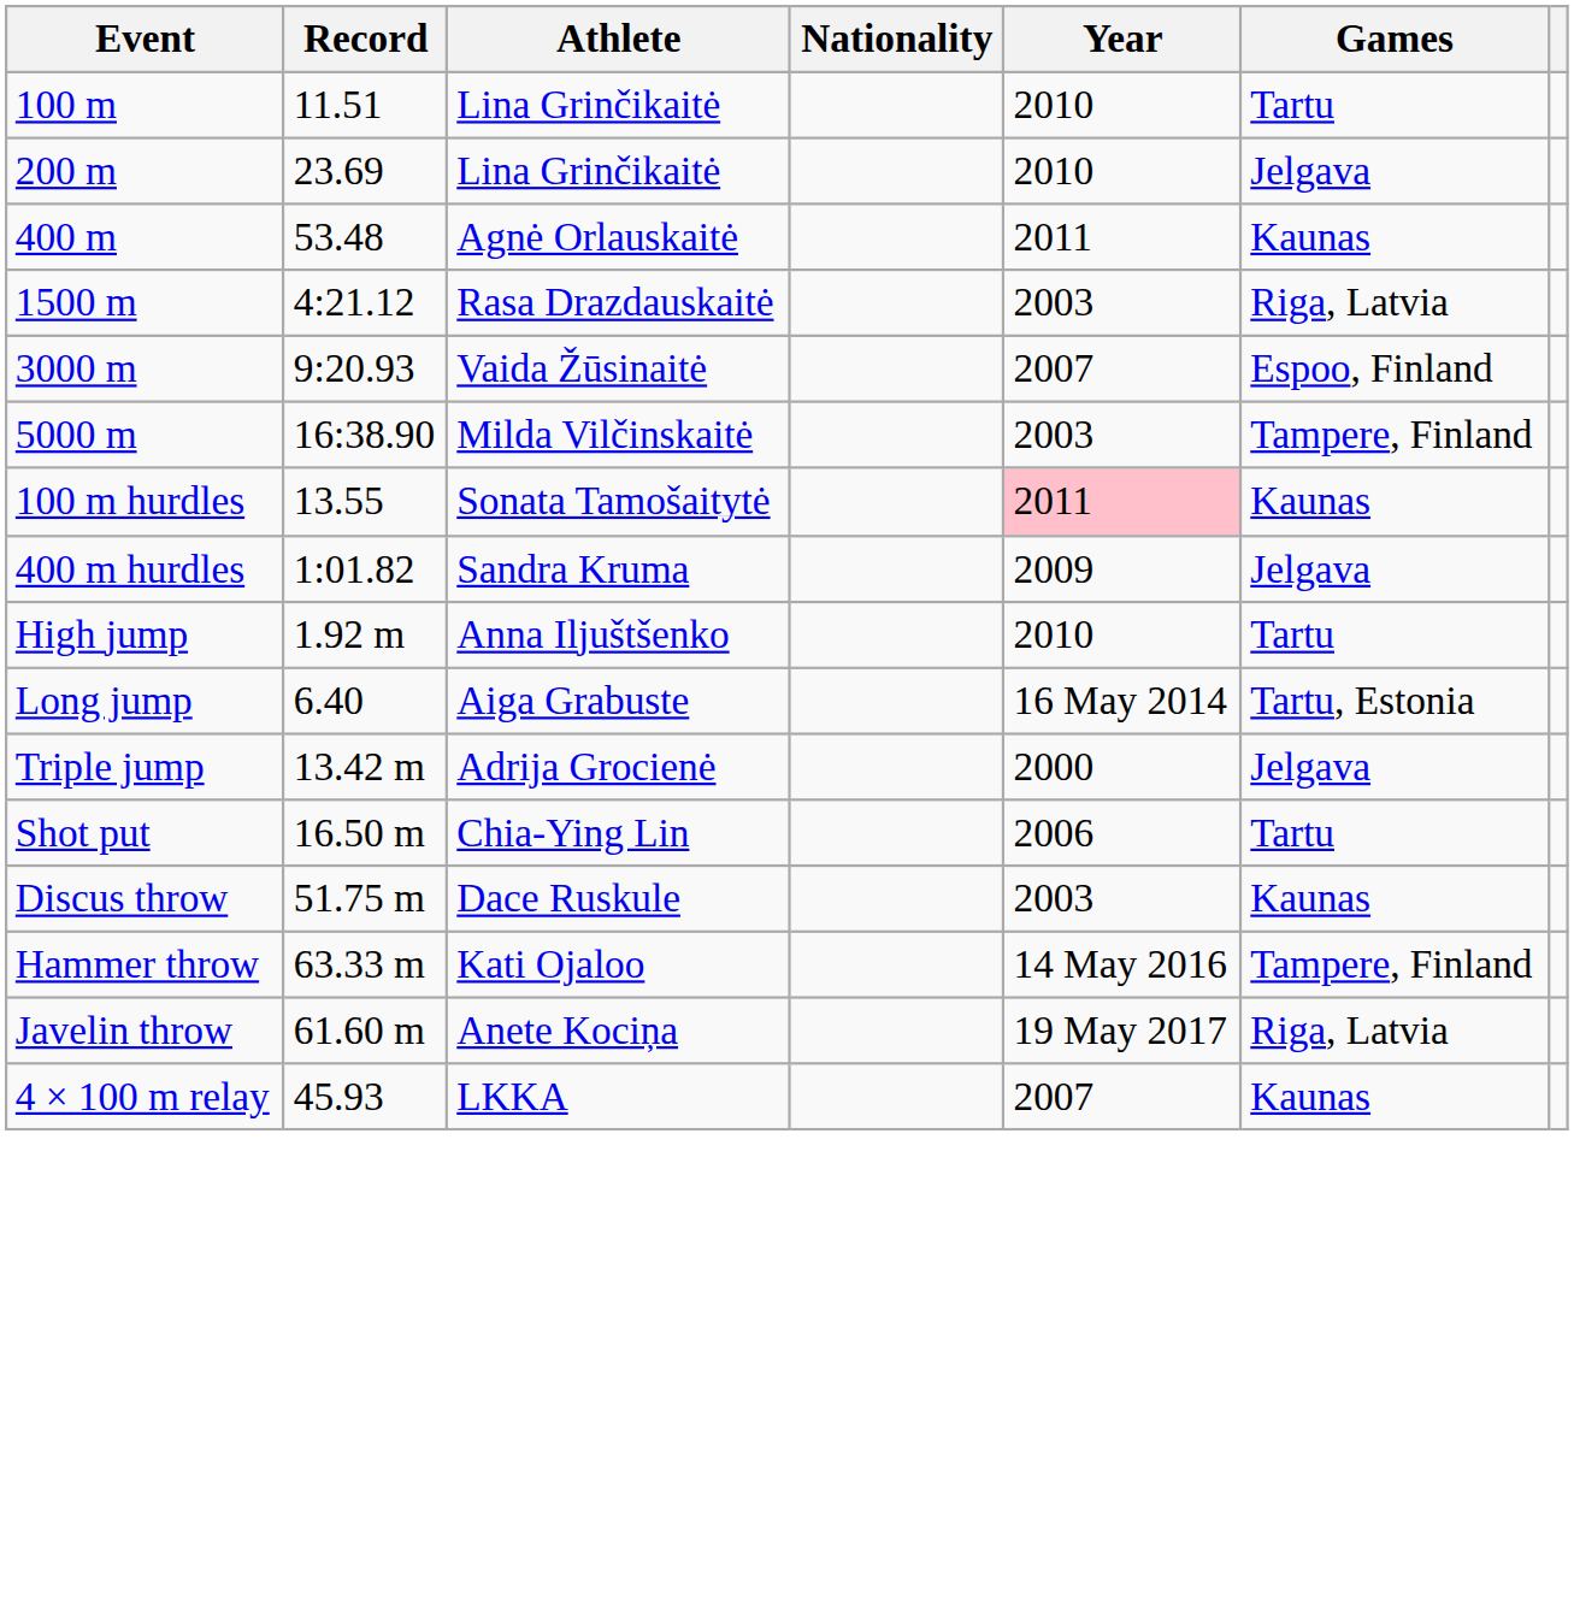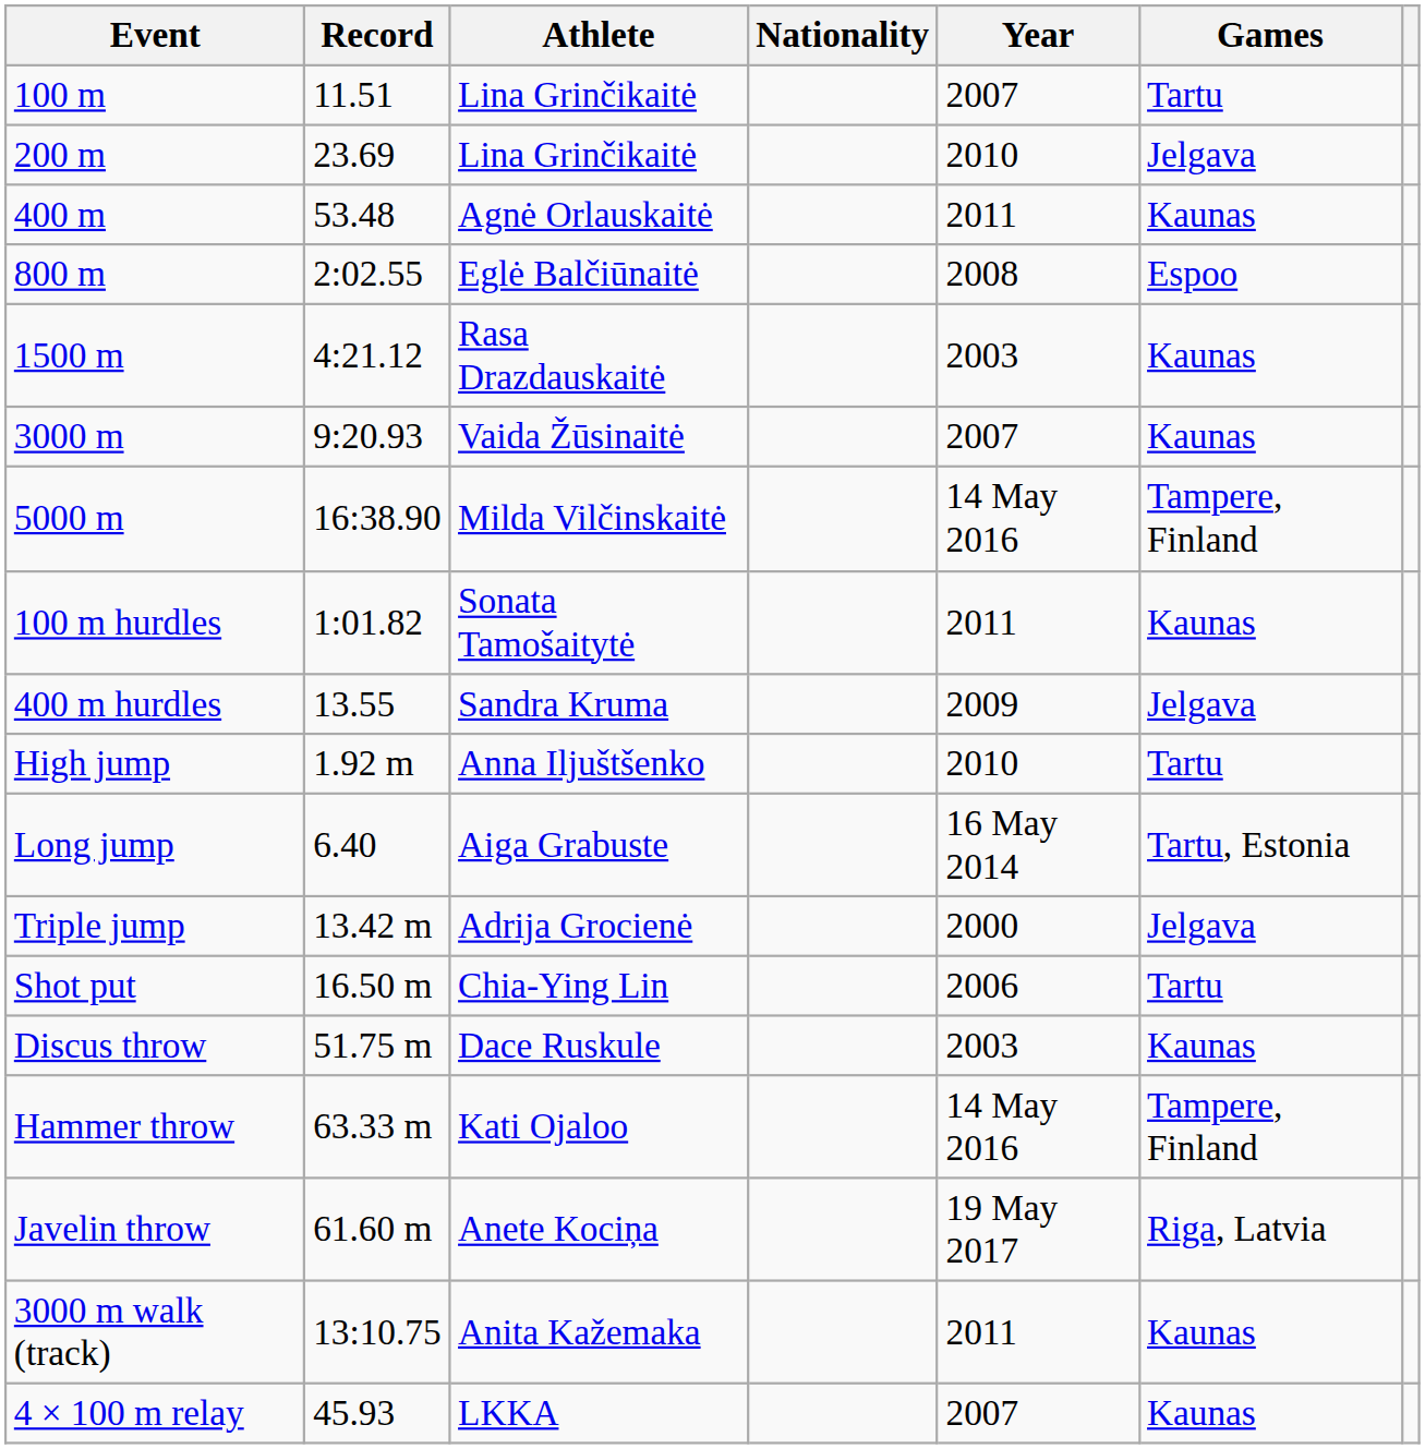100 m | Year: 2010 -> 2007
+ row: 800 m | 2:02.55 | Eglė Balčiūnaitė | 2008 | Espoo
1500 m | Games: Riga, Latvia -> Kaunas
3000 m | Games: Espoo, Finland -> Kaunas
5000 m | Year: 2003 -> 14 May 2016
100 m hurdles | Record: 13.55 -> 1:01.82
100 m hurdles | Year: pink background -> no background
400 m hurdles | Record: 1:01.82 -> 13.55
+ row: 3000 m walk (track) | 13:10.75 | Anita Kažemaka | 2011 | Kaunas
